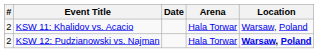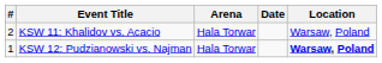columns swapped: Date <-> Arena
KSW 12: Pudzianowski vs. Najman | #: 2 -> 1
